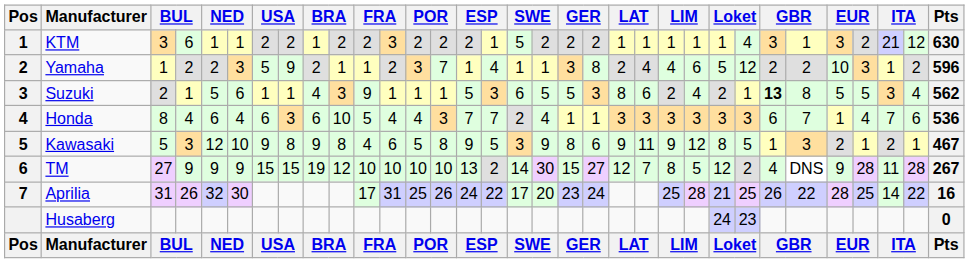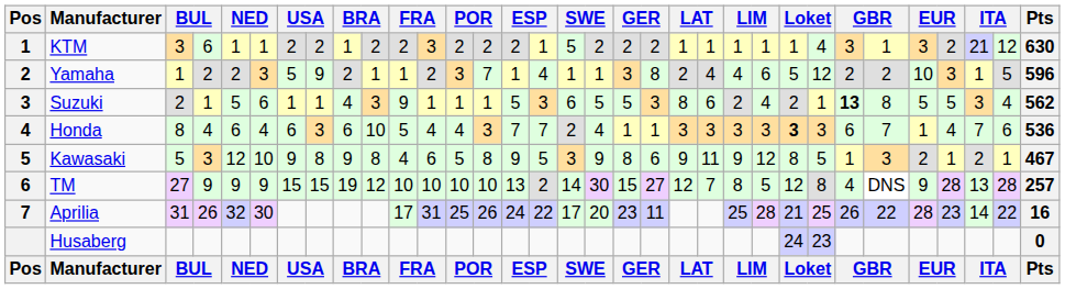Yamaha | column 32: 2 -> 5
Honda | column 25: normal -> bold
TM | column 26: 2 -> 8
TM | column 31: 11 -> 13
TM | Pts: 267 -> 257
Aprilia | column 20: 24 -> 11
Aprilia | column 30: 25 -> 23
